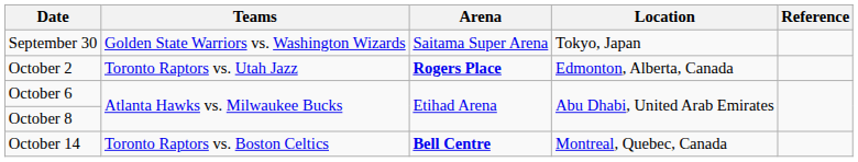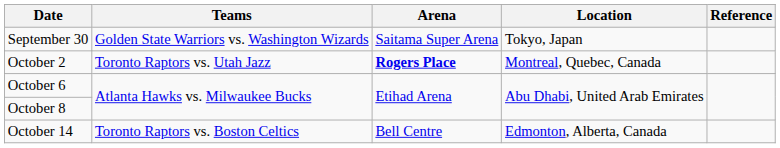October 2 / Toronto Raptors vs. Utah Jazz | Location: Edmonton, Alberta, Canada -> Montreal, Quebec, Canada
October 14 | Arena: bold -> normal
October 14 | Location: Montreal, Quebec, Canada -> Edmonton, Alberta, Canada
